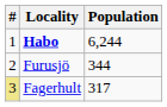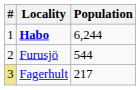Furusjö | Population: 344 -> 544
Fagerhult | Population: 317 -> 217
